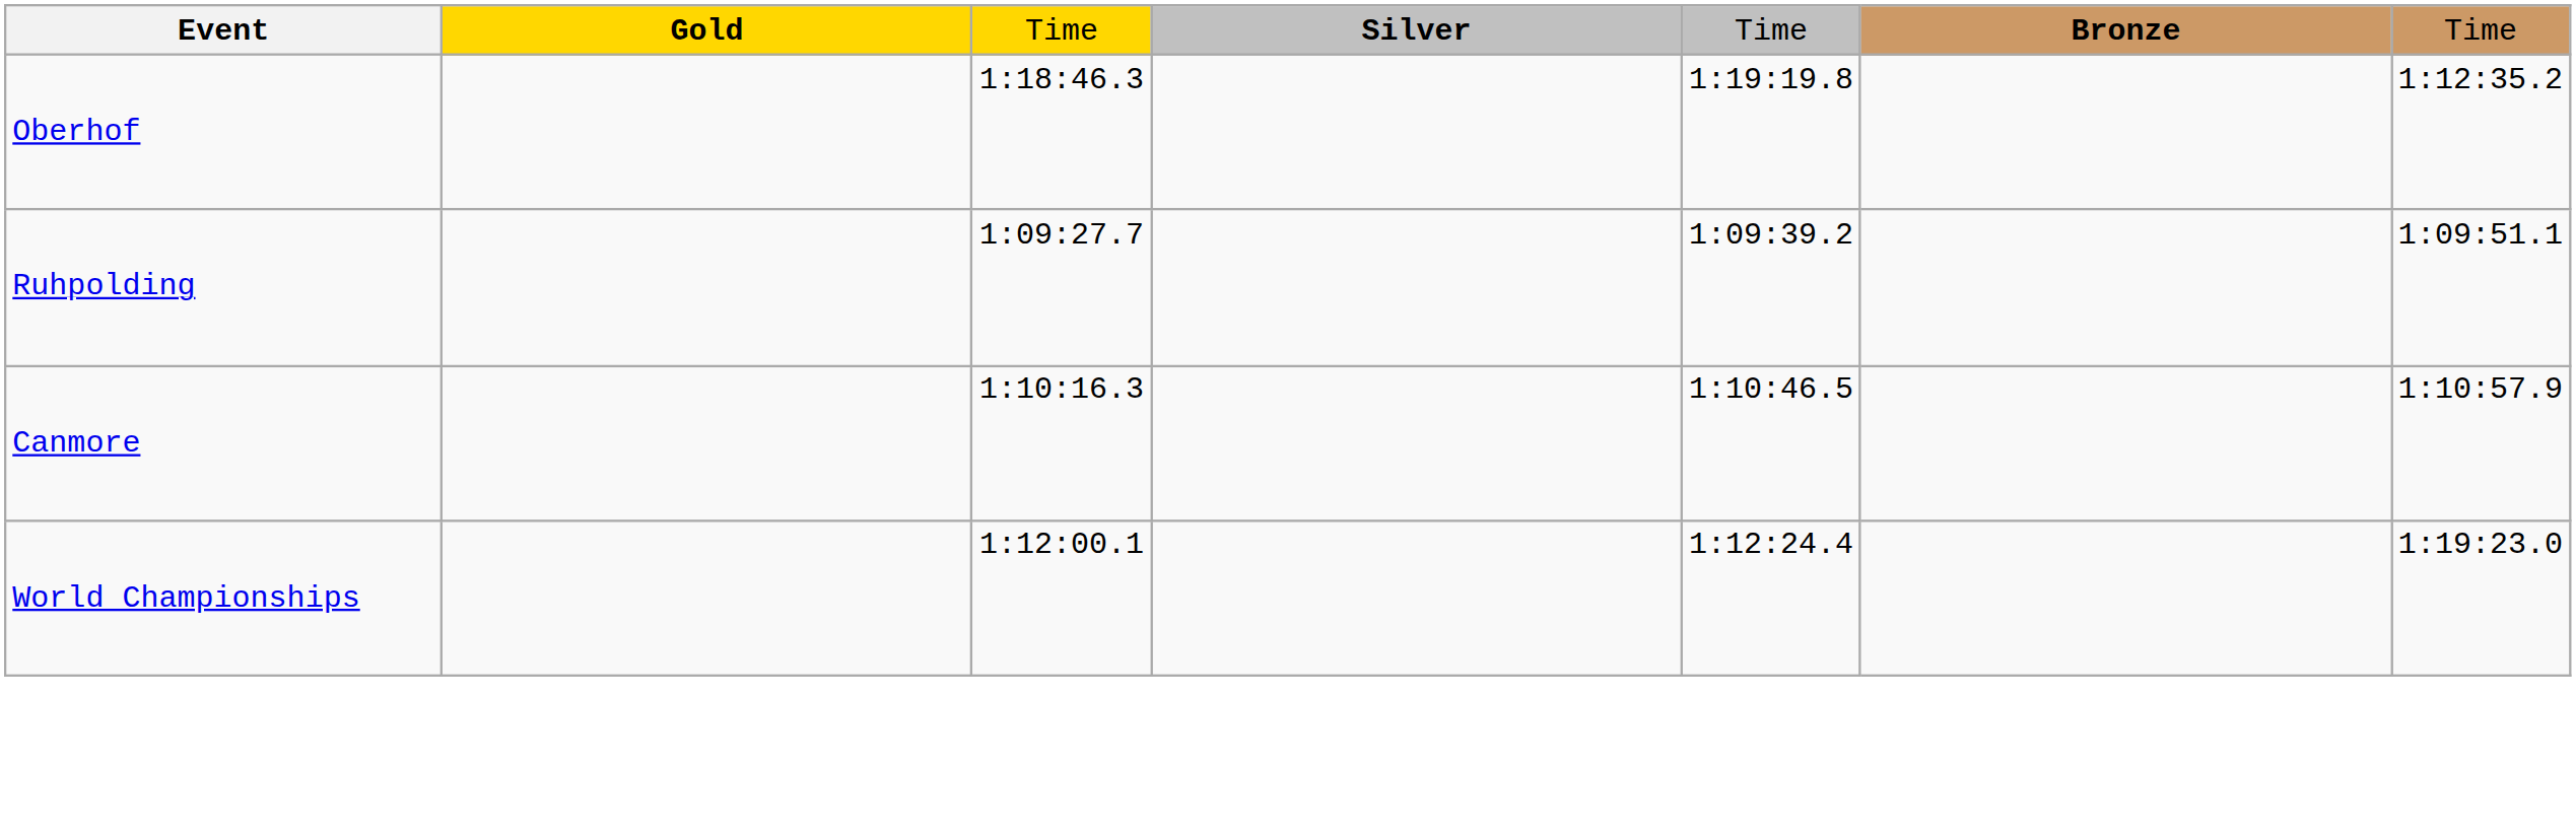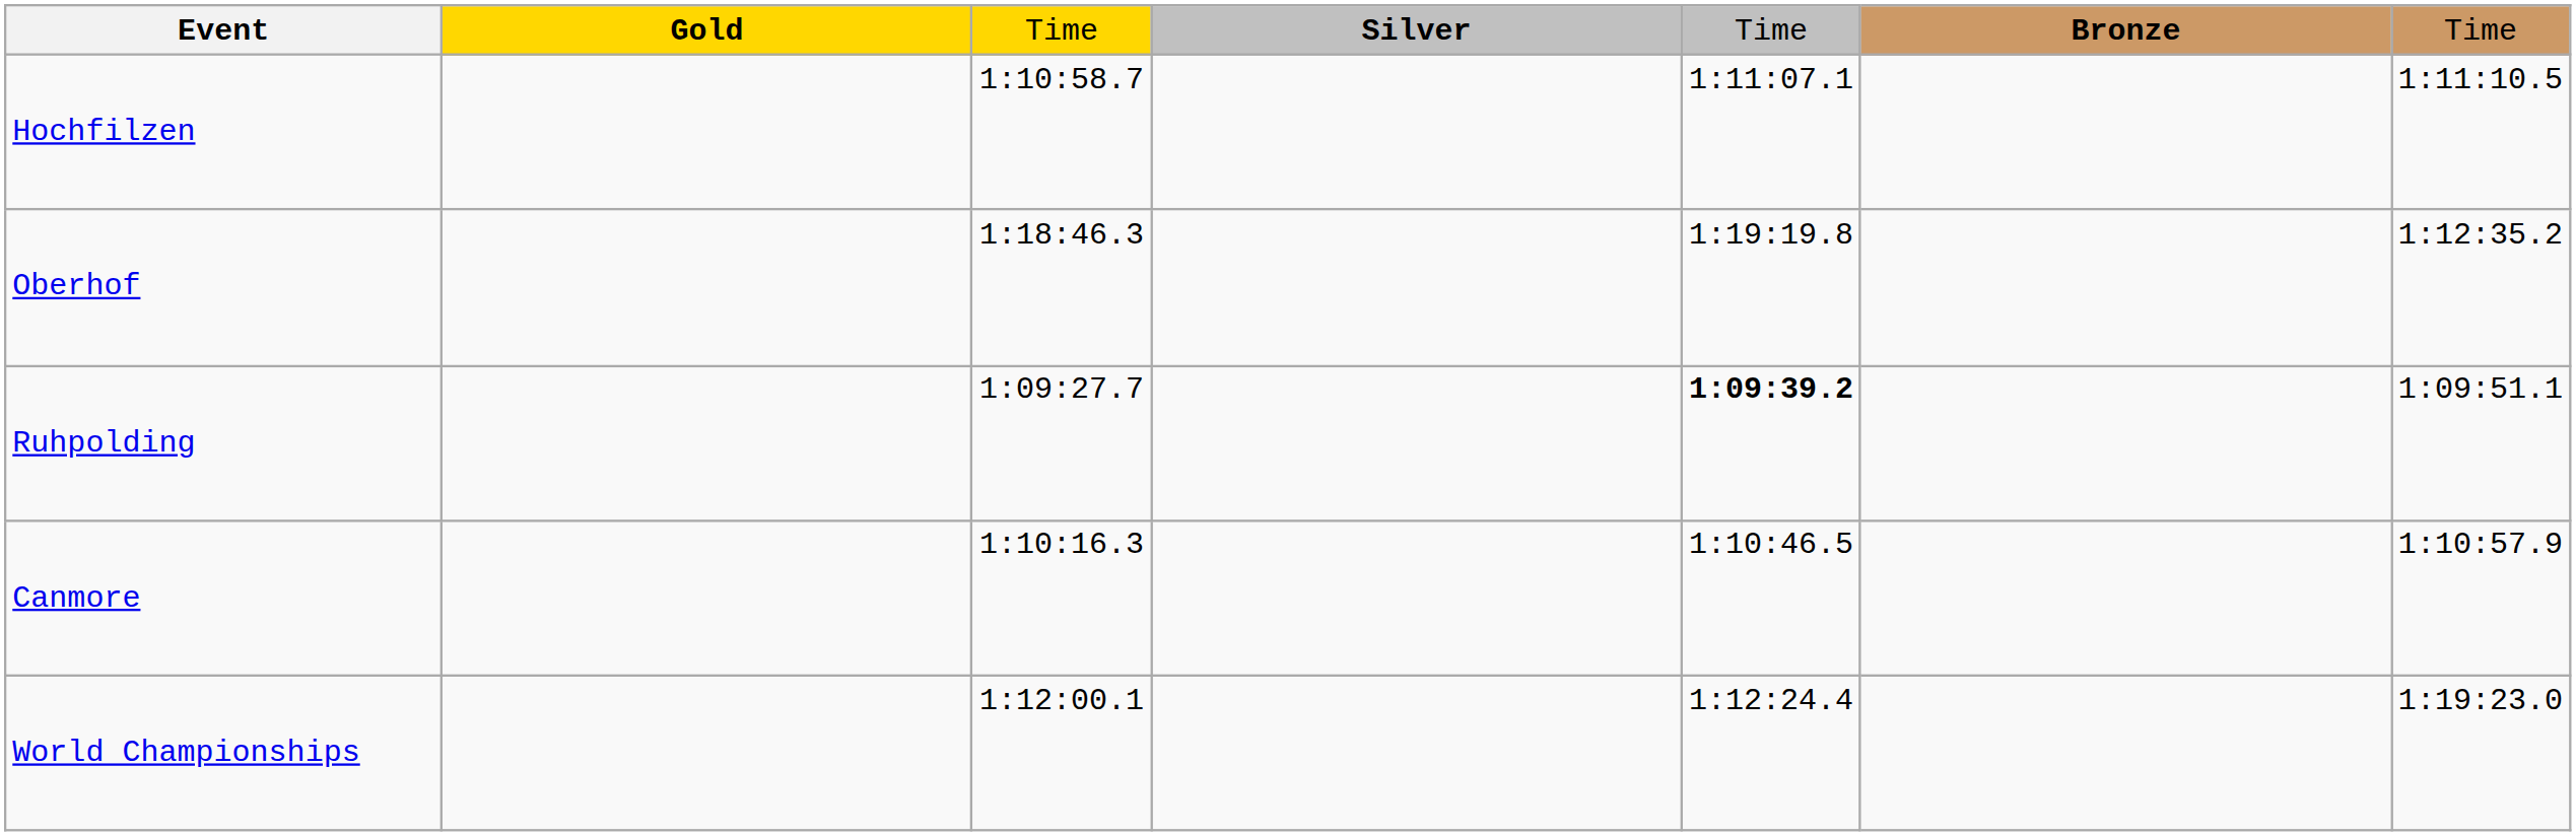+ row: Hochfilzen | 1:10:58.7 | 1:11:07.1 | 1:11:10.5
Ruhpolding | column 5: normal -> bold
